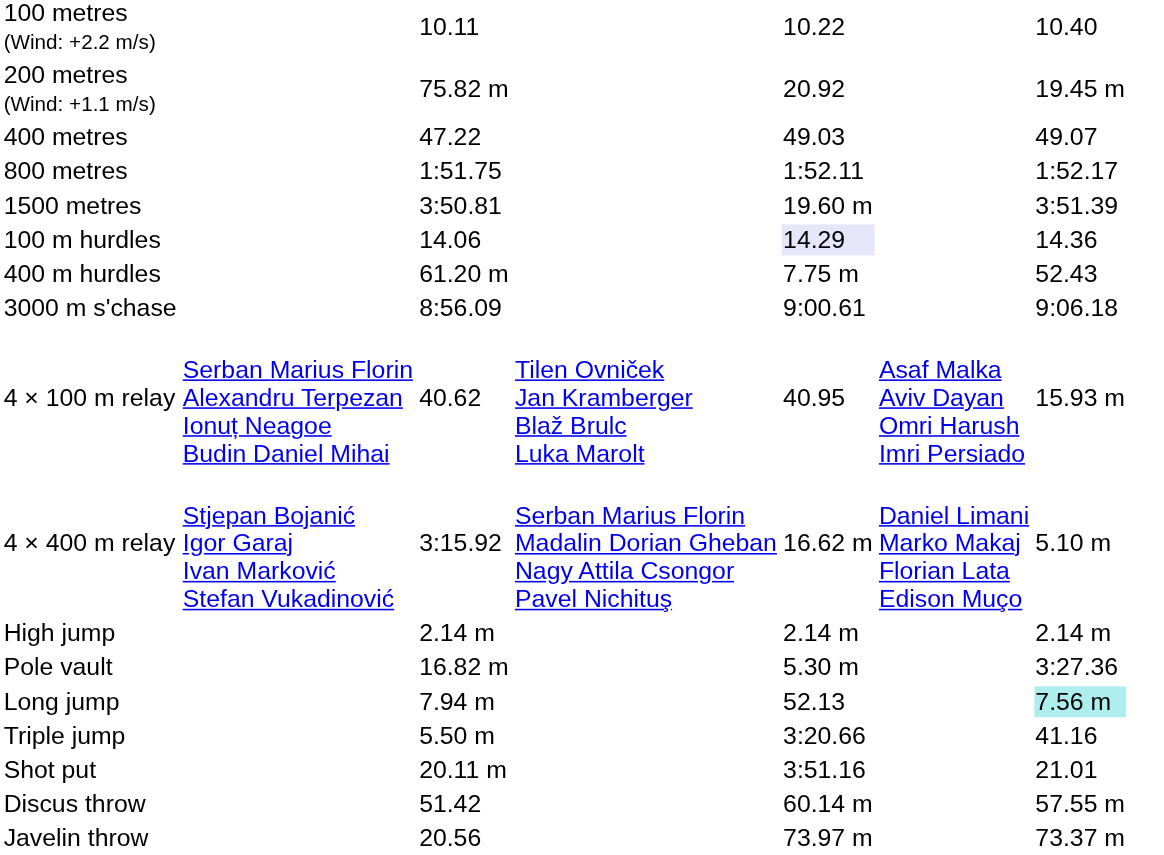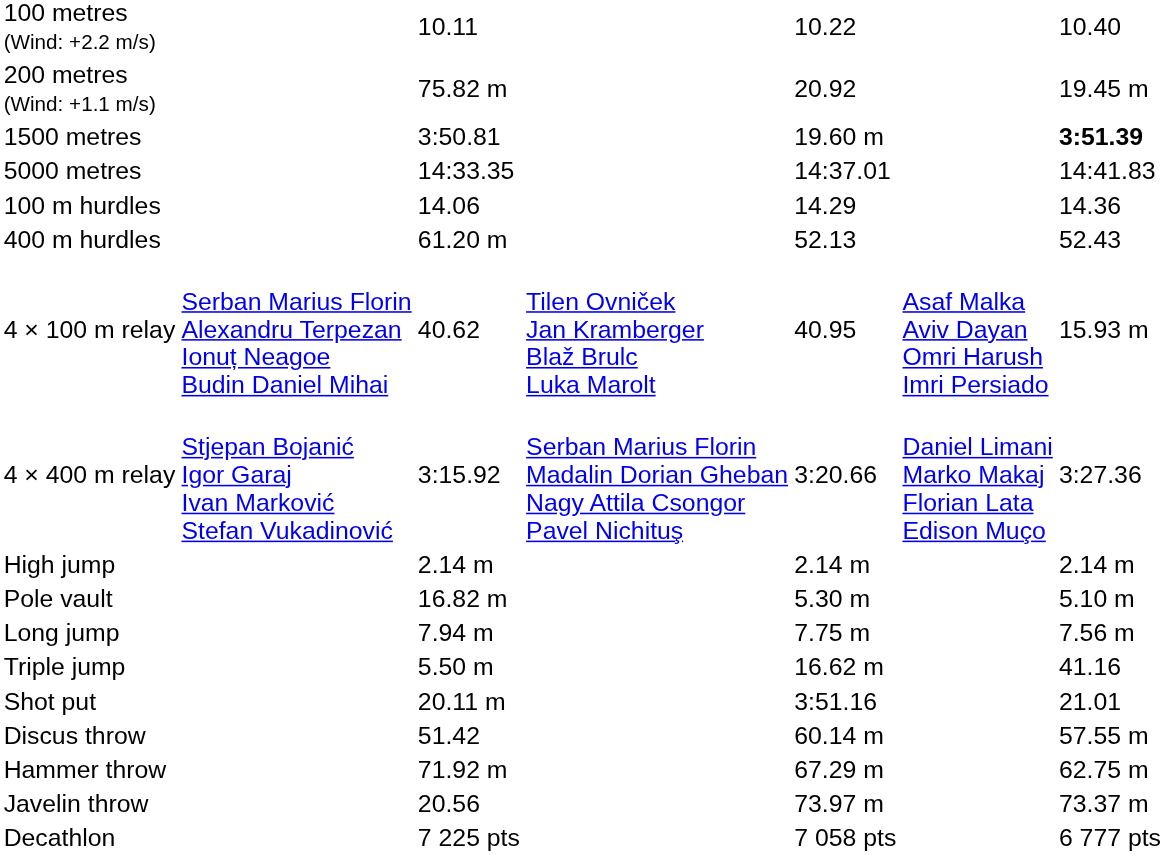- row: 400 metres | 47.22 | 49.03 | 49.07
- row: 800 metres | 1:51.75 | 1:52.11 | 1:52.17
1500 metres | column 7: normal -> bold
+ row: 5000 metres | 14:33.35 | 14:37.01 | 14:41.83
100 m hurdles | column 5: lavender background -> no background
400 m hurdles | column 5: 7.75 m -> 52.13
- row: 3000 m s'chase | 8:56.09 | 9:00.61 | 9:06.18
4 × 400 m relay | column 5: 16.62 m -> 3:20.66
4 × 400 m relay | column 7: 5.10 m -> 3:27.36
Pole vault | column 7: 3:27.36 -> 5.10 m
Long jump | column 5: 52.13 -> 7.75 m
Long jump | column 7: paleturquoise background -> no background
Triple jump | column 5: 3:20.66 -> 16.62 m
+ row: Hammer throw | 71.92 m | 67.29 m | 62.75 m
+ row: Decathlon | 7 225 pts | 7 058 pts | 6 777 pts
